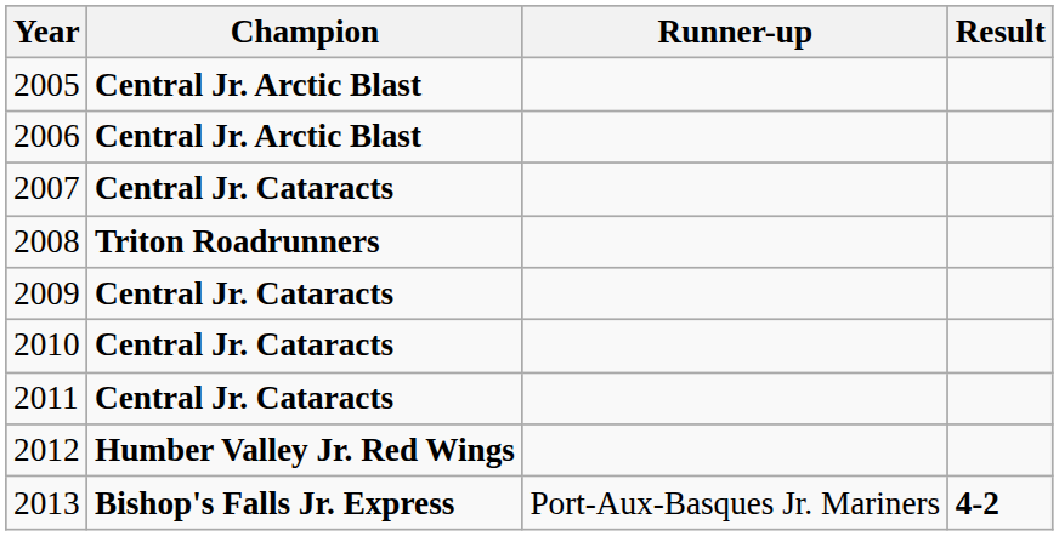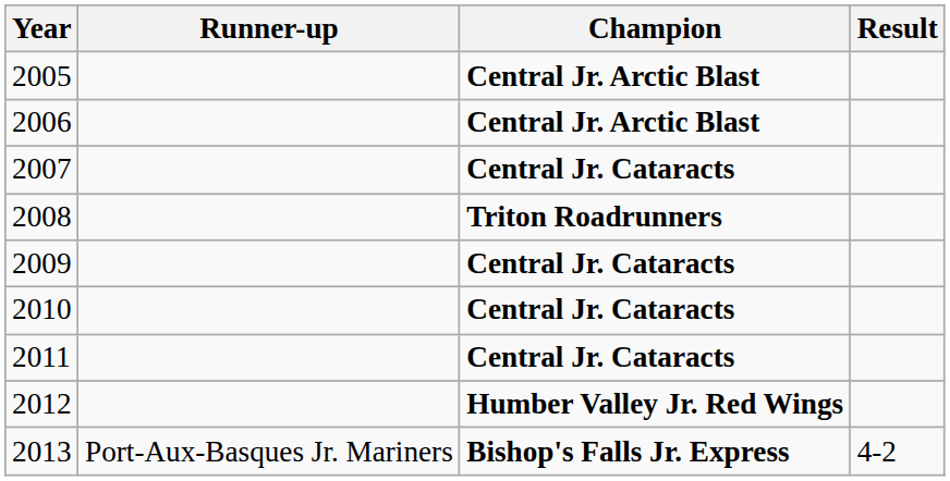columns swapped: Champion <-> Runner-up
2013 | Result: bold -> normal
